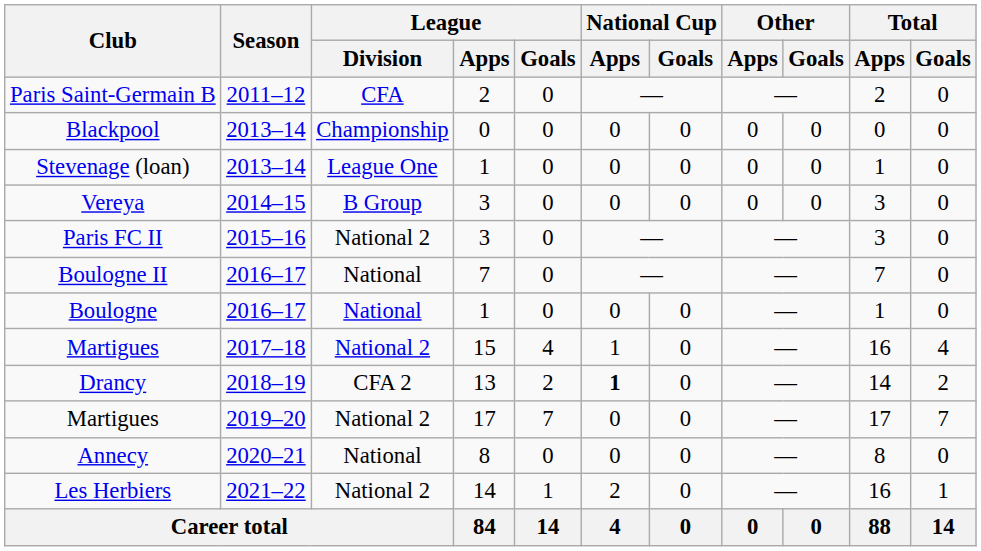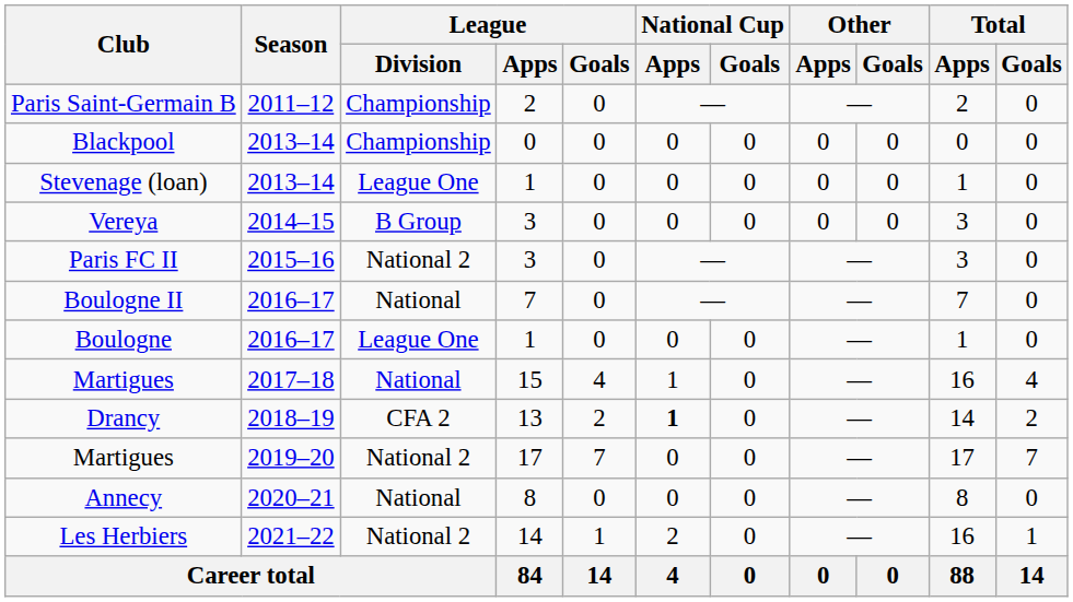Paris Saint-Germain B | League / Division: CFA -> Championship
Boulogne | League / Division: National -> League One
Martigues / 2017–18 | League / Division: National 2 -> National
